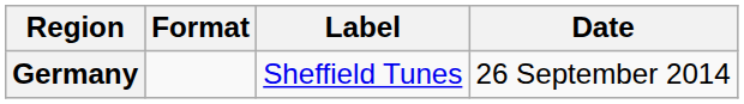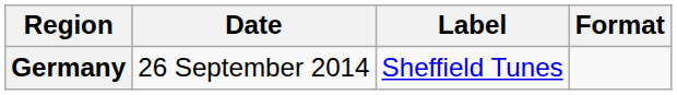columns swapped: Date <-> Format
